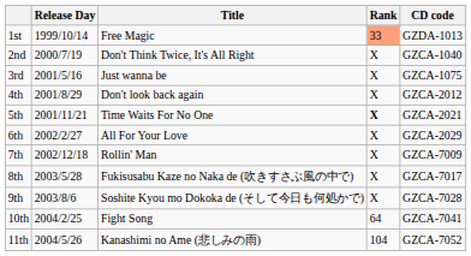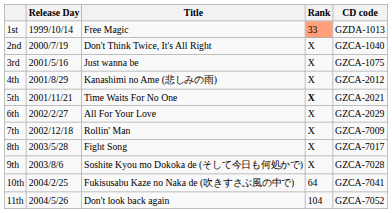4th | Title: Don't look back again -> Kanashimi no Ame (悲しみの雨)
8th | Title: Fukisusabu Kaze no Naka de (吹きすさぶ風の中で) -> Fight Song
10th | Title: Fight Song -> Fukisusabu Kaze no Naka de (吹きすさぶ風の中で)
11th | Title: Kanashimi no Ame (悲しみの雨) -> Don't look back again
